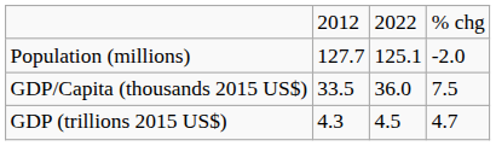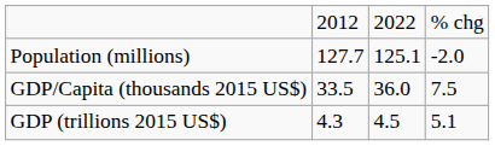GDP (trillions 2015 US$) | column 4: 4.7 -> 5.1
